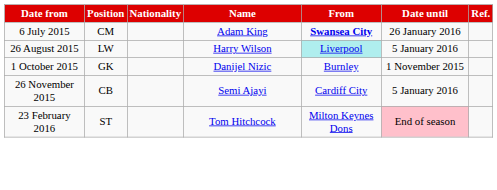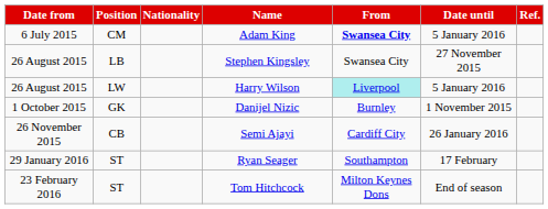Adam King | Date until: 26 January 2016 -> 5 January 2016
+ row: 26 August 2015 | LB | Stephen Kingsley | Swansea City | 27 November 2015
Semi Ajayi | Date until: 5 January 2016 -> 26 January 2016
+ row: 29 January 2016 | ST | Ryan Seager | Southampton | 17 February
Tom Hitchcock | Date until: pink background -> no background
